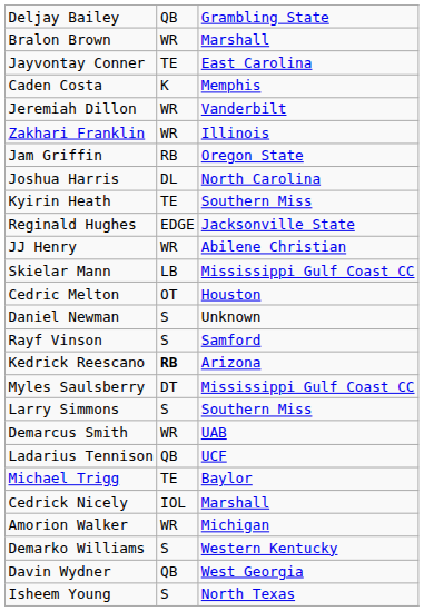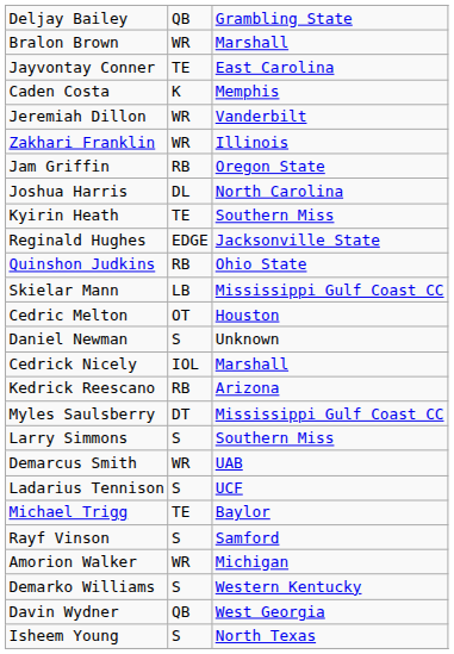- row: JJ Henry | WR | Abilene Christian
+ row: Quinshon Judkins | RB | Ohio State
rows swapped: Cedrick Nicely <-> Rayf Vinson
Kedrick Reescano | column 2: bold -> normal
Ladarius Tennison | column 2: QB -> S
